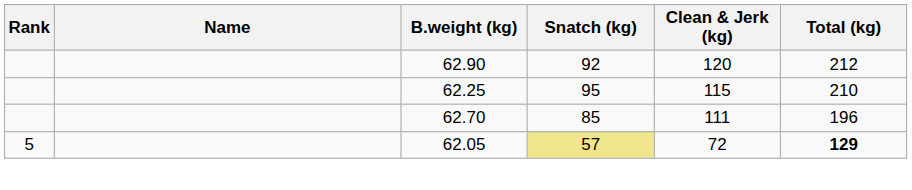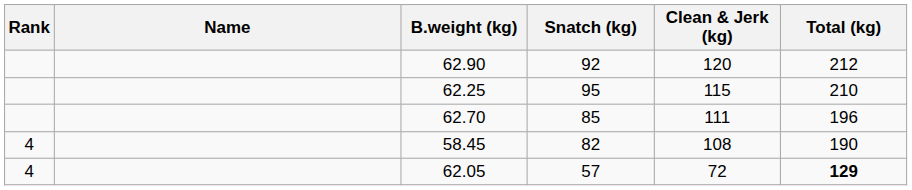+ row: 4 | 58.45 | 82 | 108 | 190
62.05 | Rank: 5 -> 4
62.05 | Snatch (kg): khaki background -> no background
